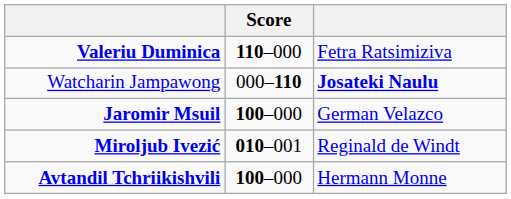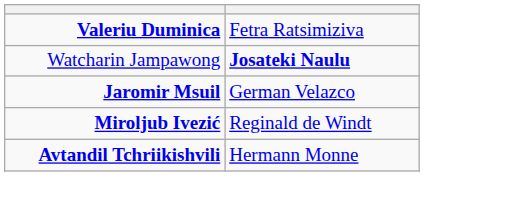- column: Score | 110–000 | 000–110 | 100–000 | 010–001 | 100–000
